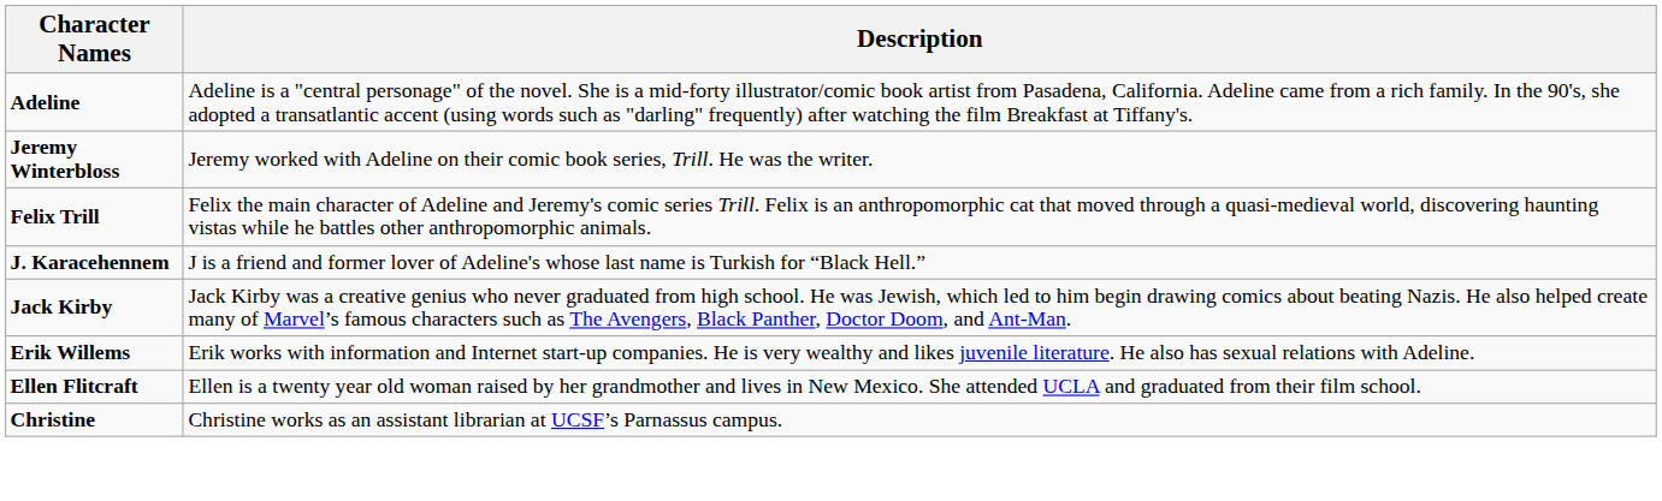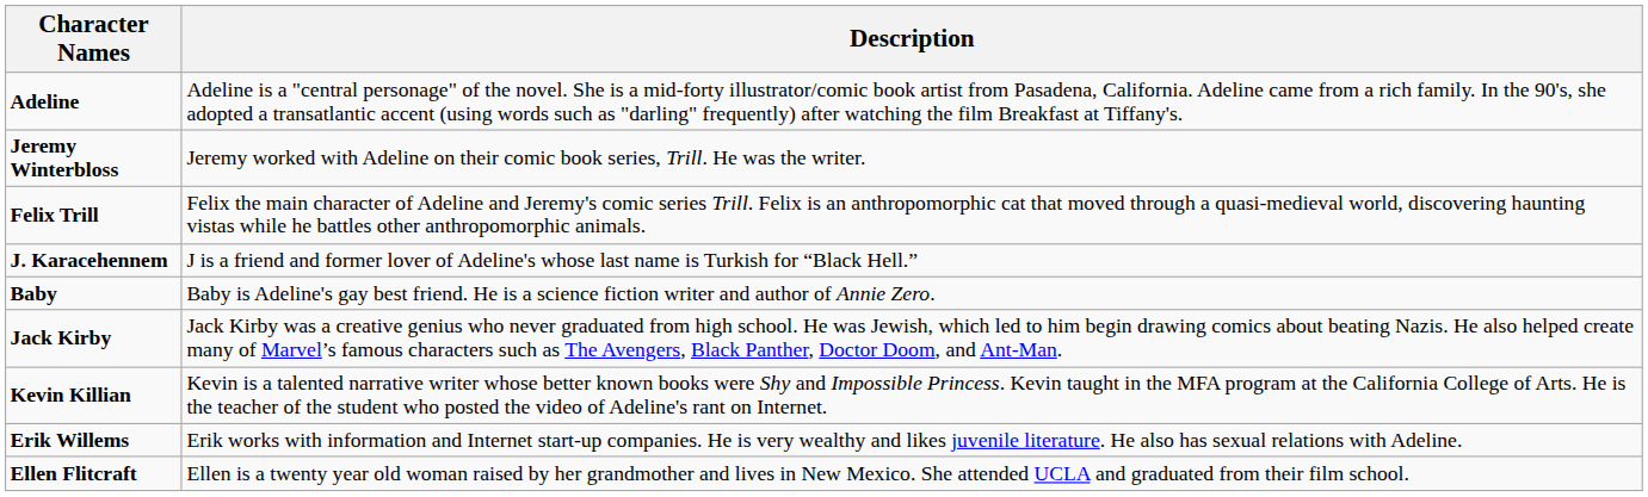+ row: Baby | Baby is Adeline's gay best friend. He is a science fiction writer and author of Annie Zero.
+ row: Kevin Killian | Kevin is a talented narrative writer whose better known books were Shy and Impossible Princess. Kevin taught in the MFA program at the California College of Arts. He is the teacher of the student who posted the video of Adeline's rant on Internet.
- row: Christine | Christine works as an assistant librarian at UCSF’s Parnassus campus.
